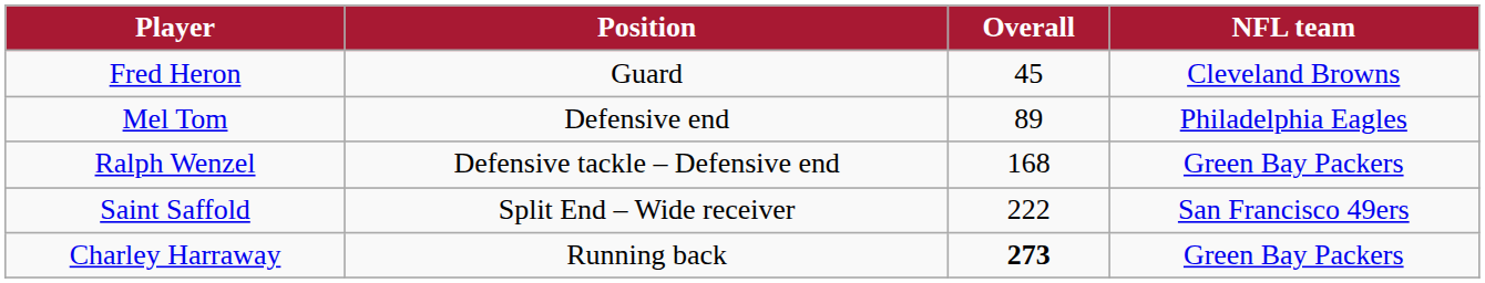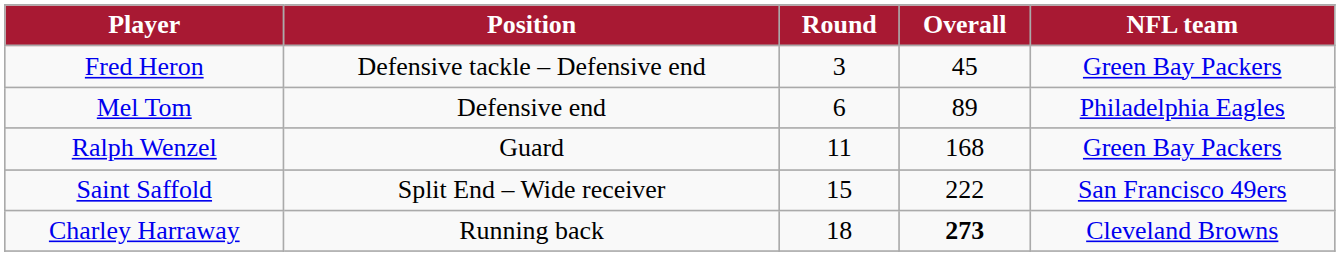+ column: Round | 3 | 6 | 11 | 15 | 18
Fred Heron | Position: Guard -> Defensive tackle – Defensive end
Fred Heron | NFL team: Cleveland Browns -> Green Bay Packers
Ralph Wenzel | Position: Defensive tackle – Defensive end -> Guard
Charley Harraway | NFL team: Green Bay Packers -> Cleveland Browns
